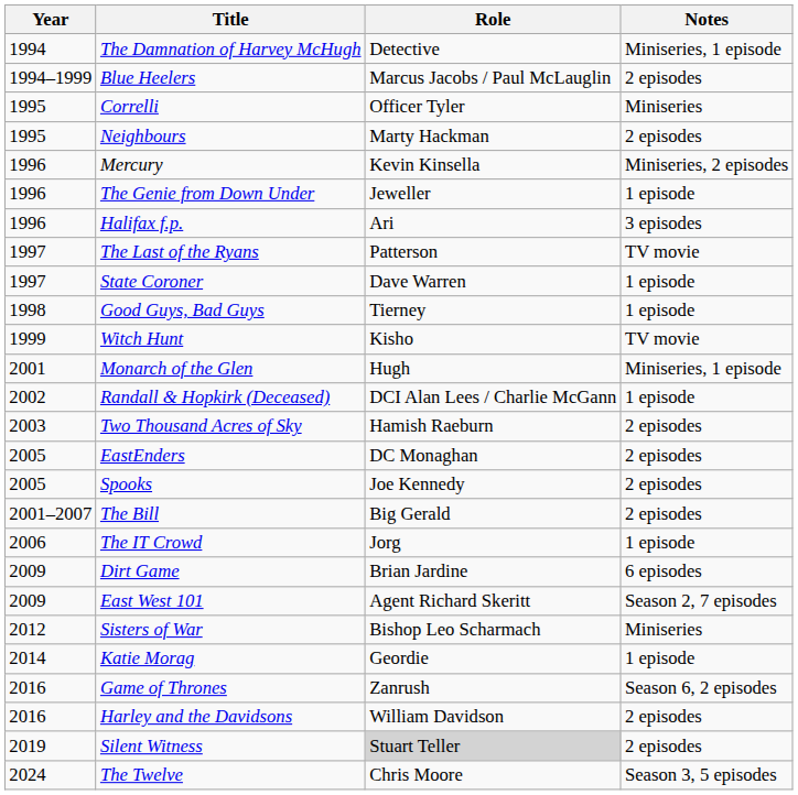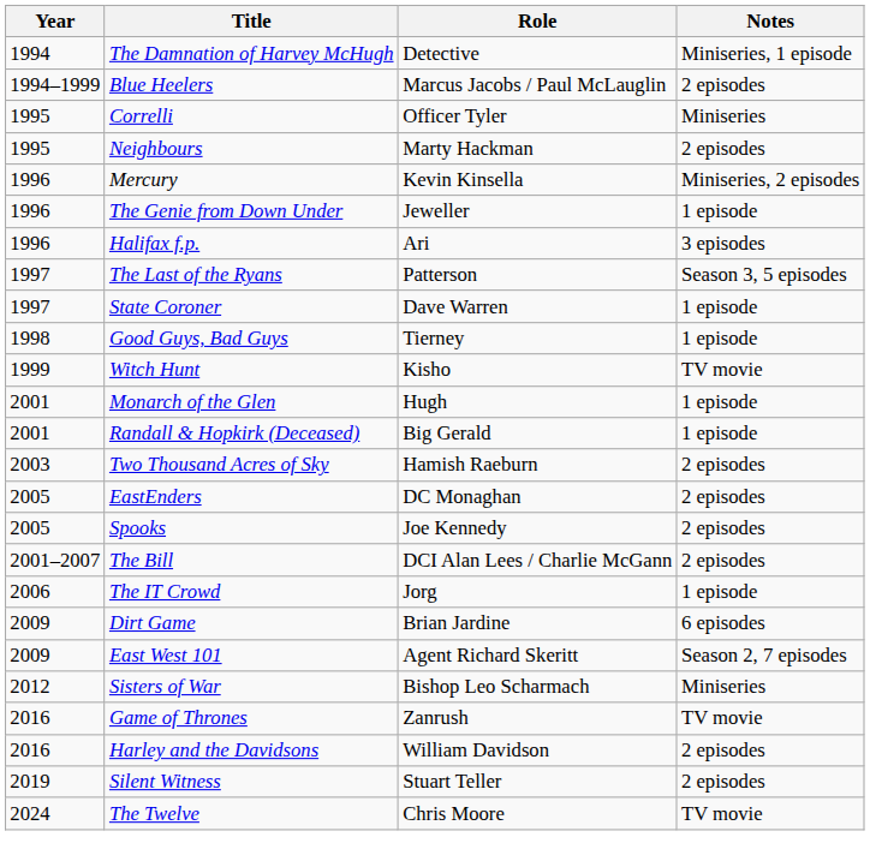The Last of the Ryans | Notes: TV movie -> Season 3, 5 episodes
Monarch of the Glen | Notes: Miniseries, 1 episode -> 1 episode
Randall & Hopkirk (Deceased) | Year: 2002 -> 2001
Randall & Hopkirk (Deceased) | Role: DCI Alan Lees / Charlie McGann -> Big Gerald
The Bill | Role: Big Gerald -> DCI Alan Lees / Charlie McGann
- row: 2014 | Katie Morag | Geordie | 1 episode
Game of Thrones | Notes: Season 6, 2 episodes -> TV movie
Silent Witness | Role: lightgrey background -> no background
The Twelve | Notes: Season 3, 5 episodes -> TV movie
